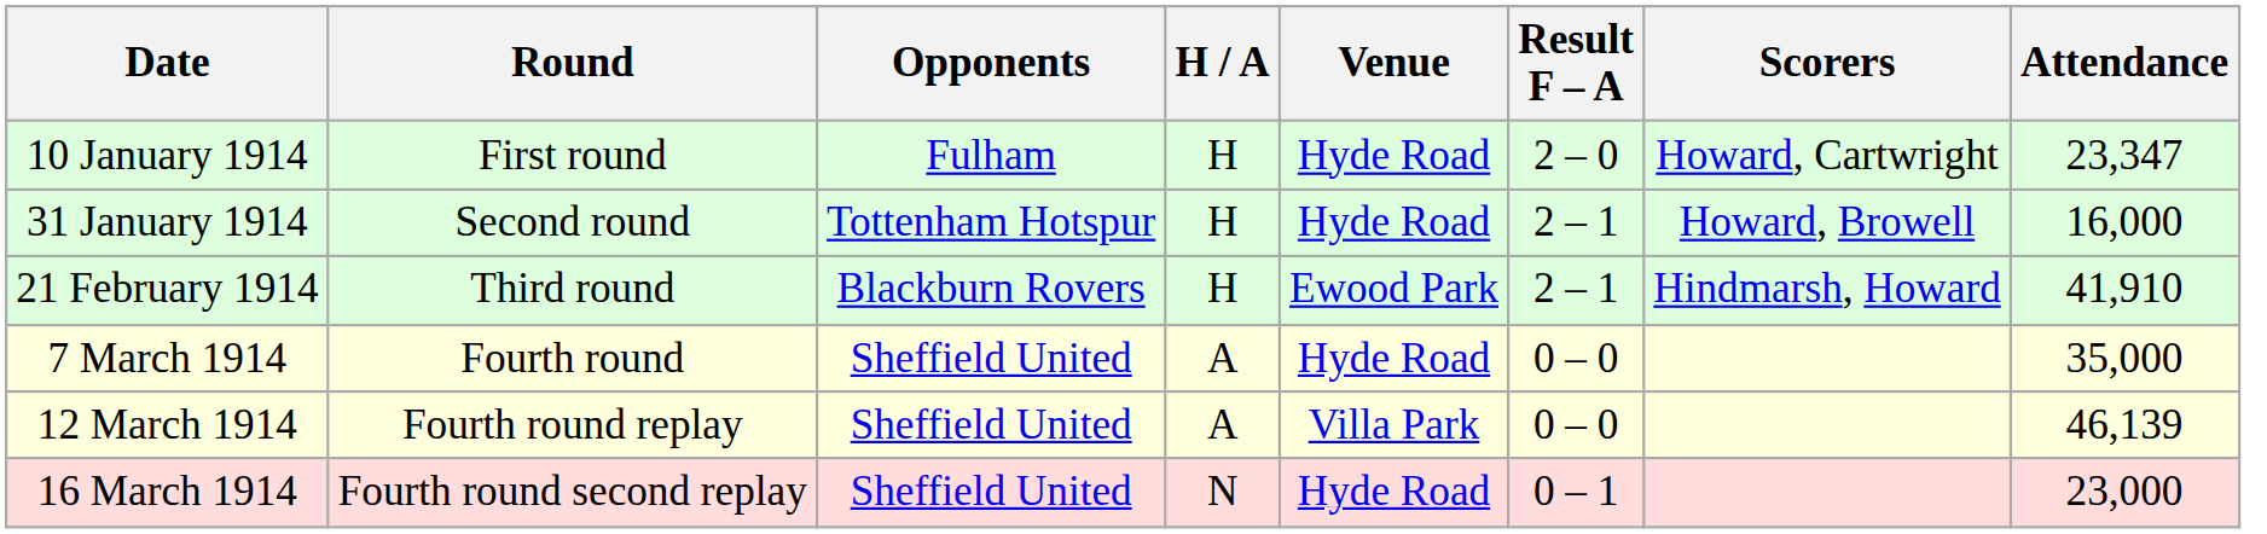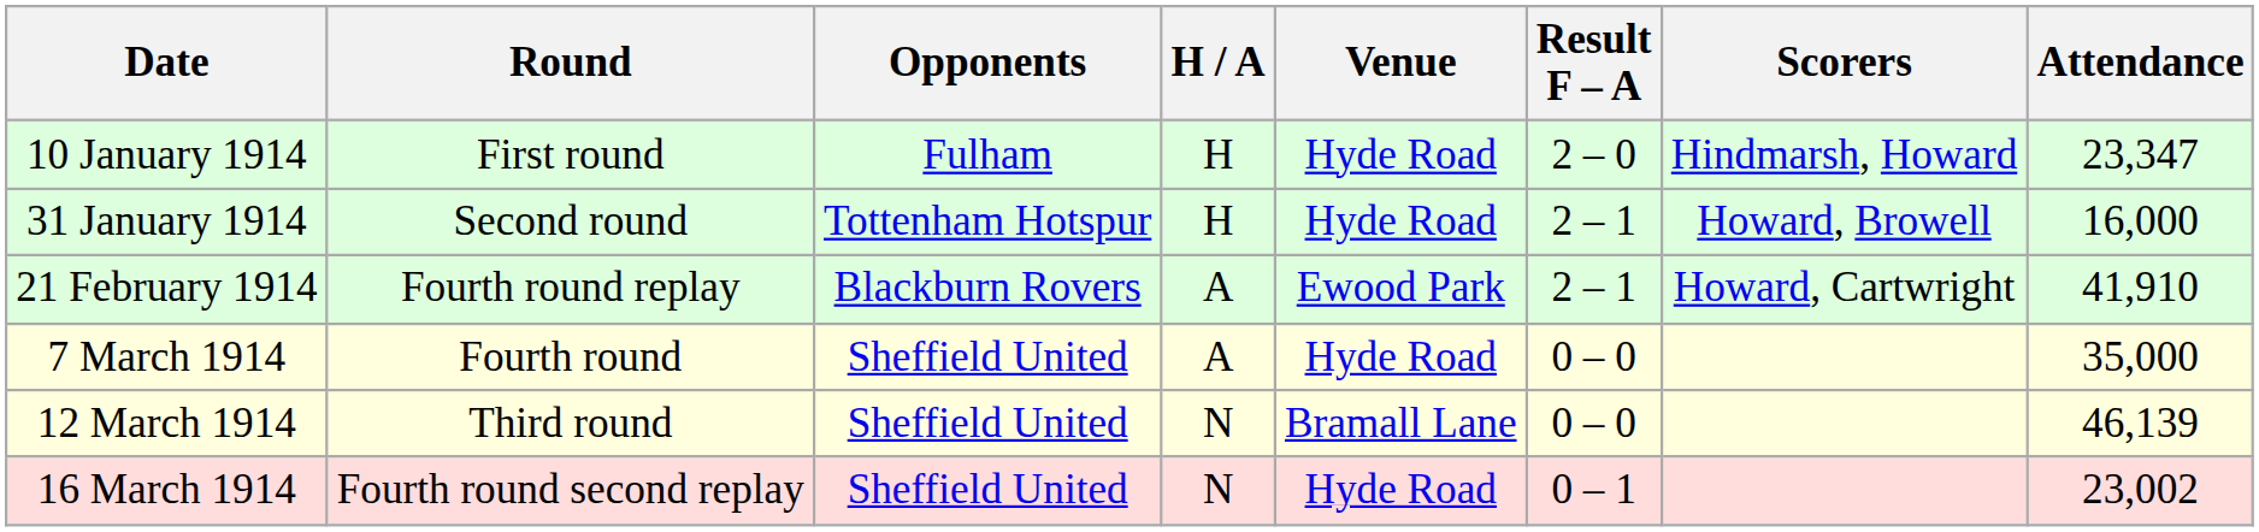10 January 1914 | Scorers: Howard, Cartwright -> Hindmarsh, Howard
21 February 1914 | Round: Third round -> Fourth round replay
21 February 1914 | H / A: H -> A
21 February 1914 | Scorers: Hindmarsh, Howard -> Howard, Cartwright
12 March 1914 | Round: Fourth round replay -> Third round
12 March 1914 | H / A: A -> N
12 March 1914 | Venue: Villa Park -> Bramall Lane
16 March 1914 | Attendance: 23,000 -> 23,002
